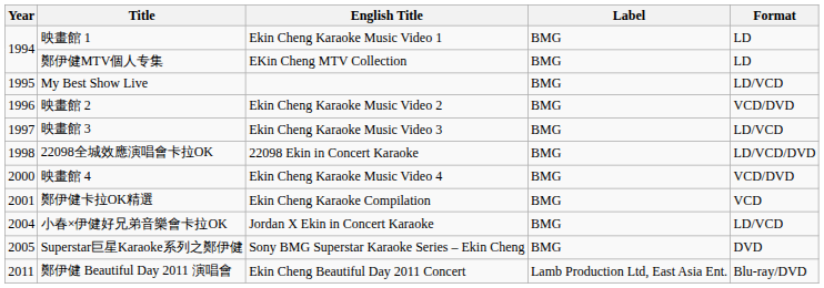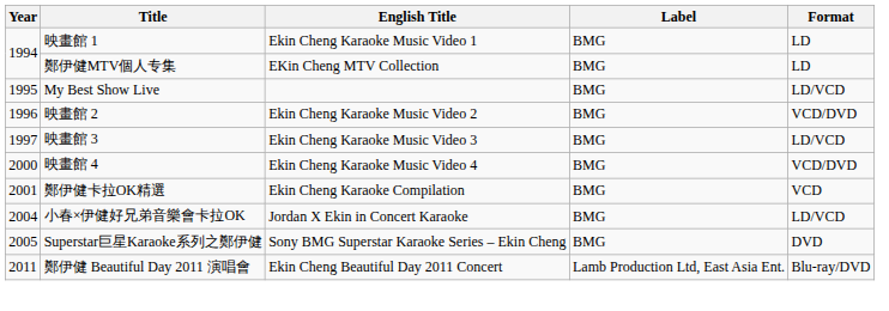- row: 1998 | 22098全城效應演唱會卡拉OK | 22098 Ekin in Concert Karaoke | BMG | LD/VCD/DVD
